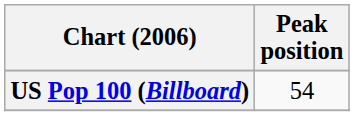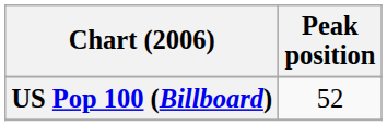US Pop 100 (Billboard) | Peak position: 54 -> 52
